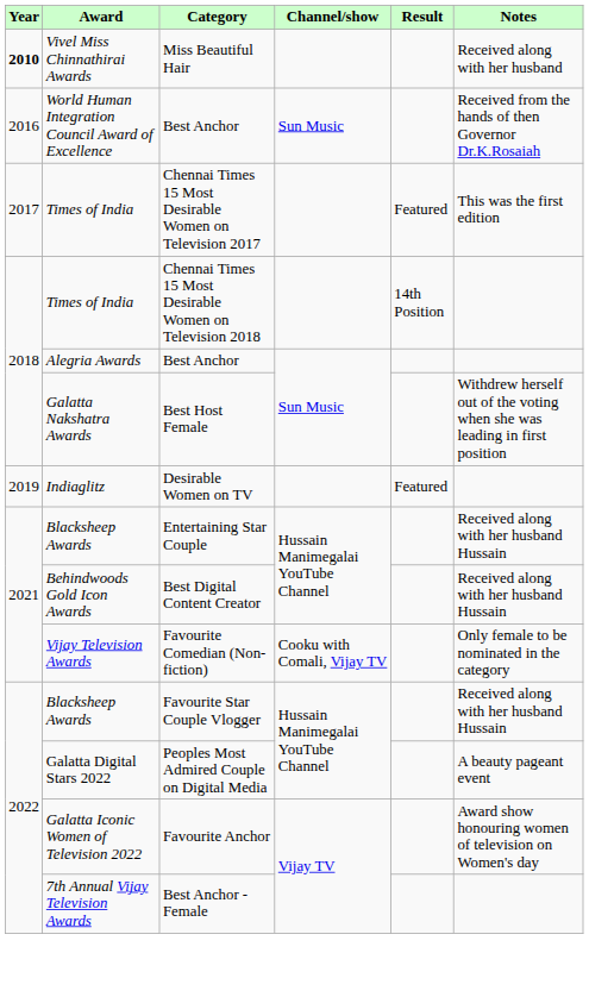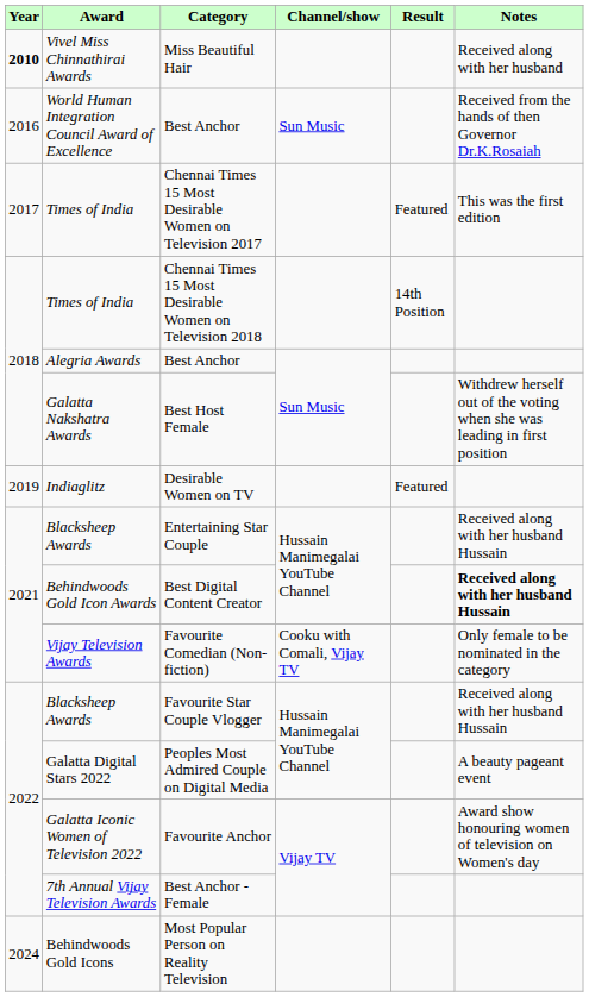Best Digital Content Creator | Notes: normal -> bold
+ row: 2024 | Behindwoods Gold Icons | Most Popular Person on Reality Television
